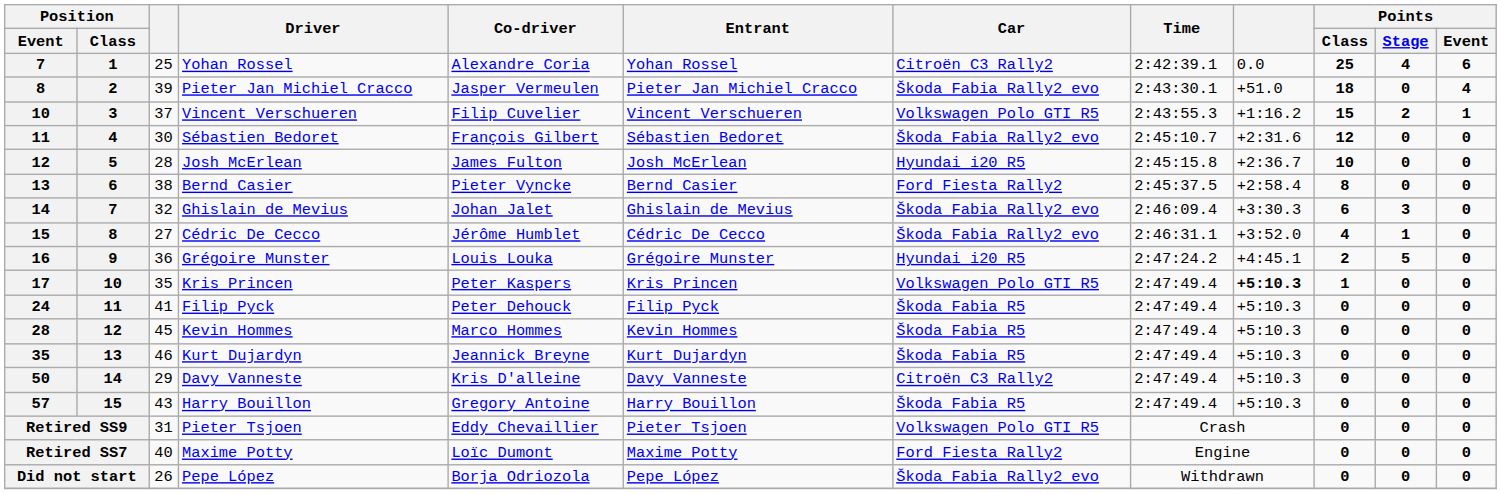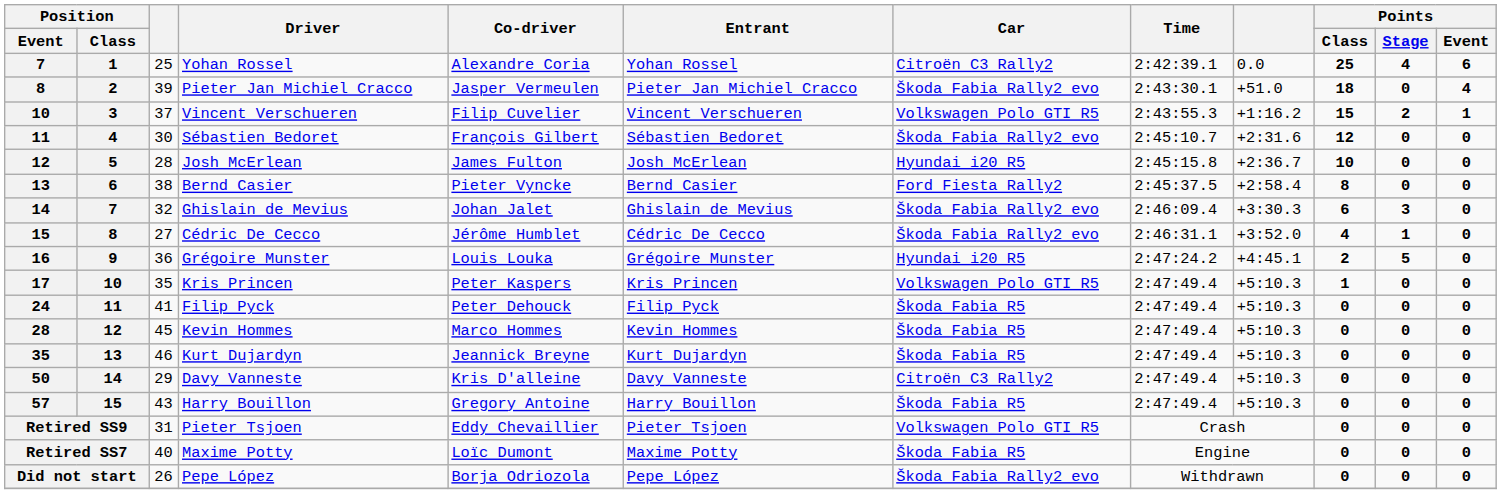17 | column 9: bold -> normal
Retired SS7 | Car: Ford Fiesta Rally2 -> Škoda Fabia R5
